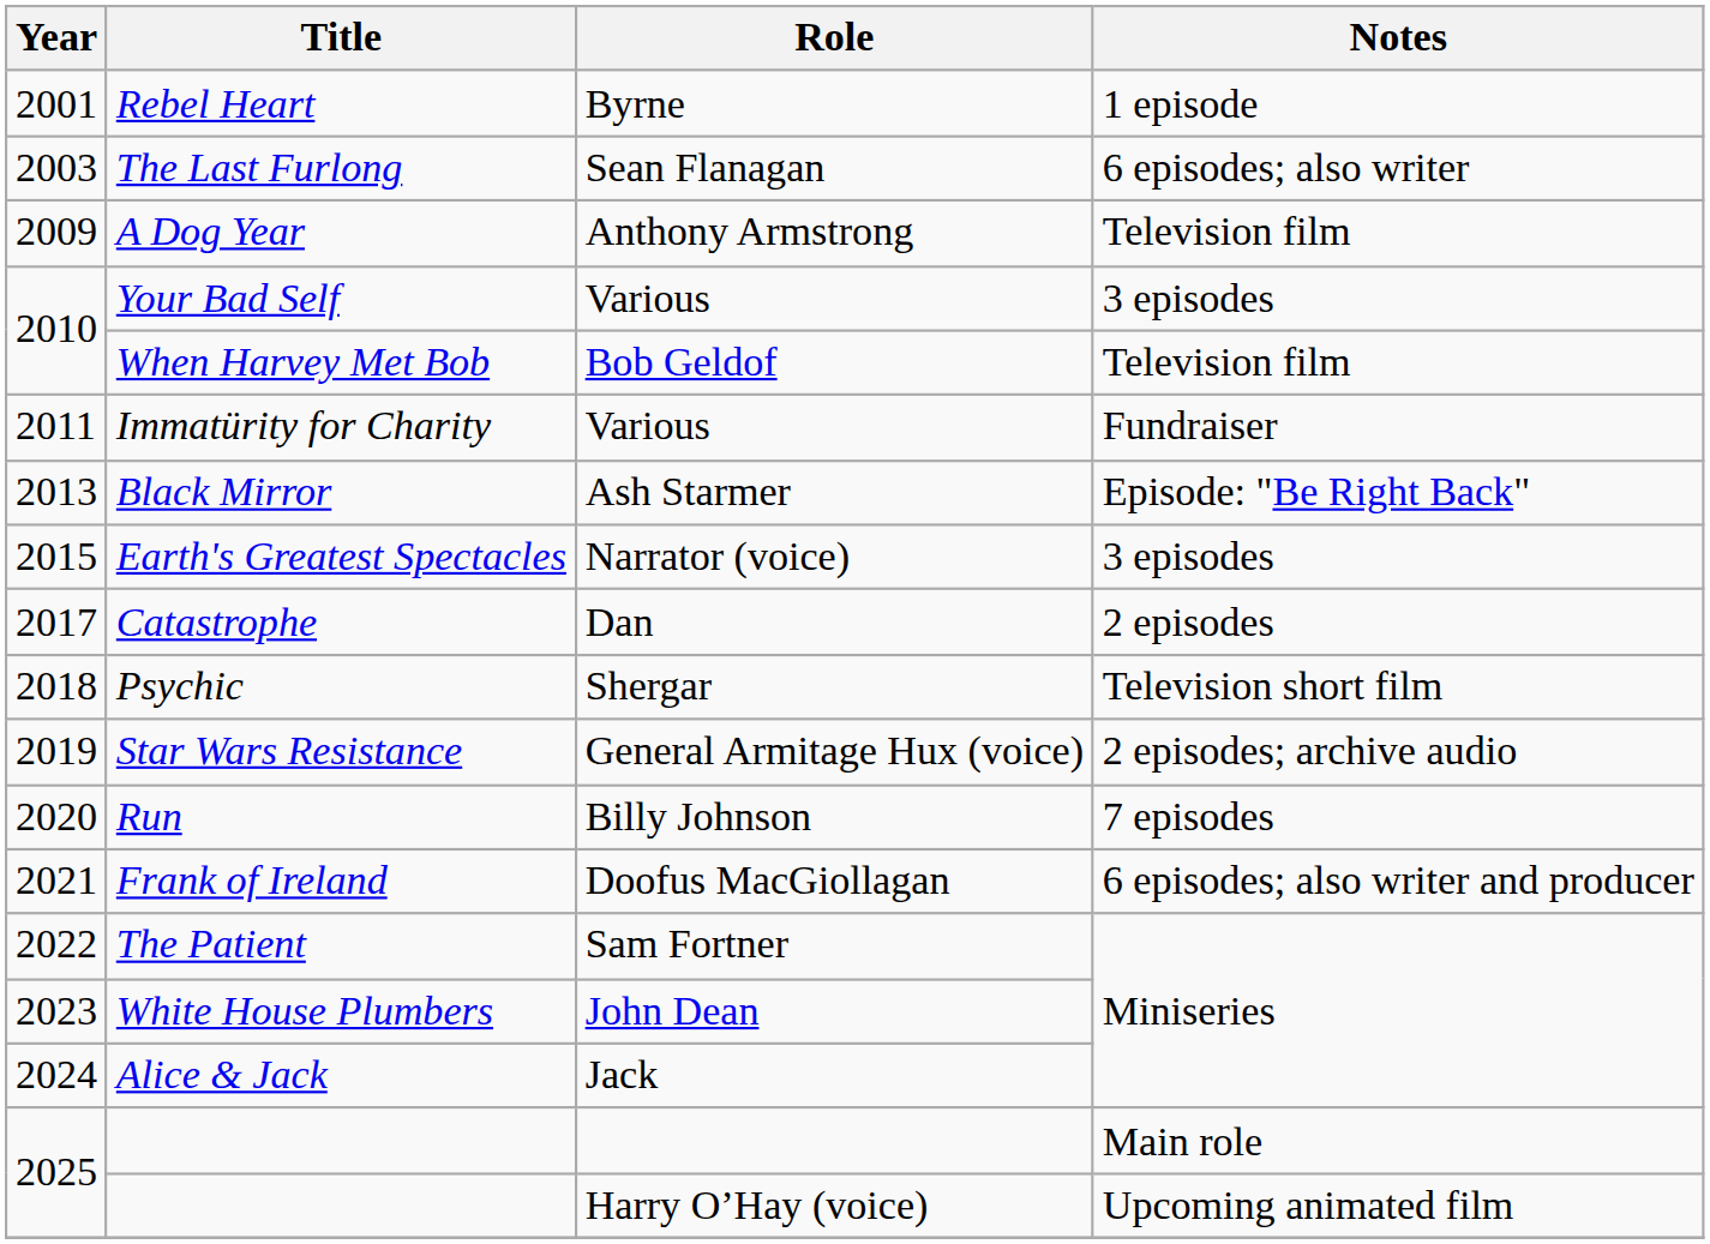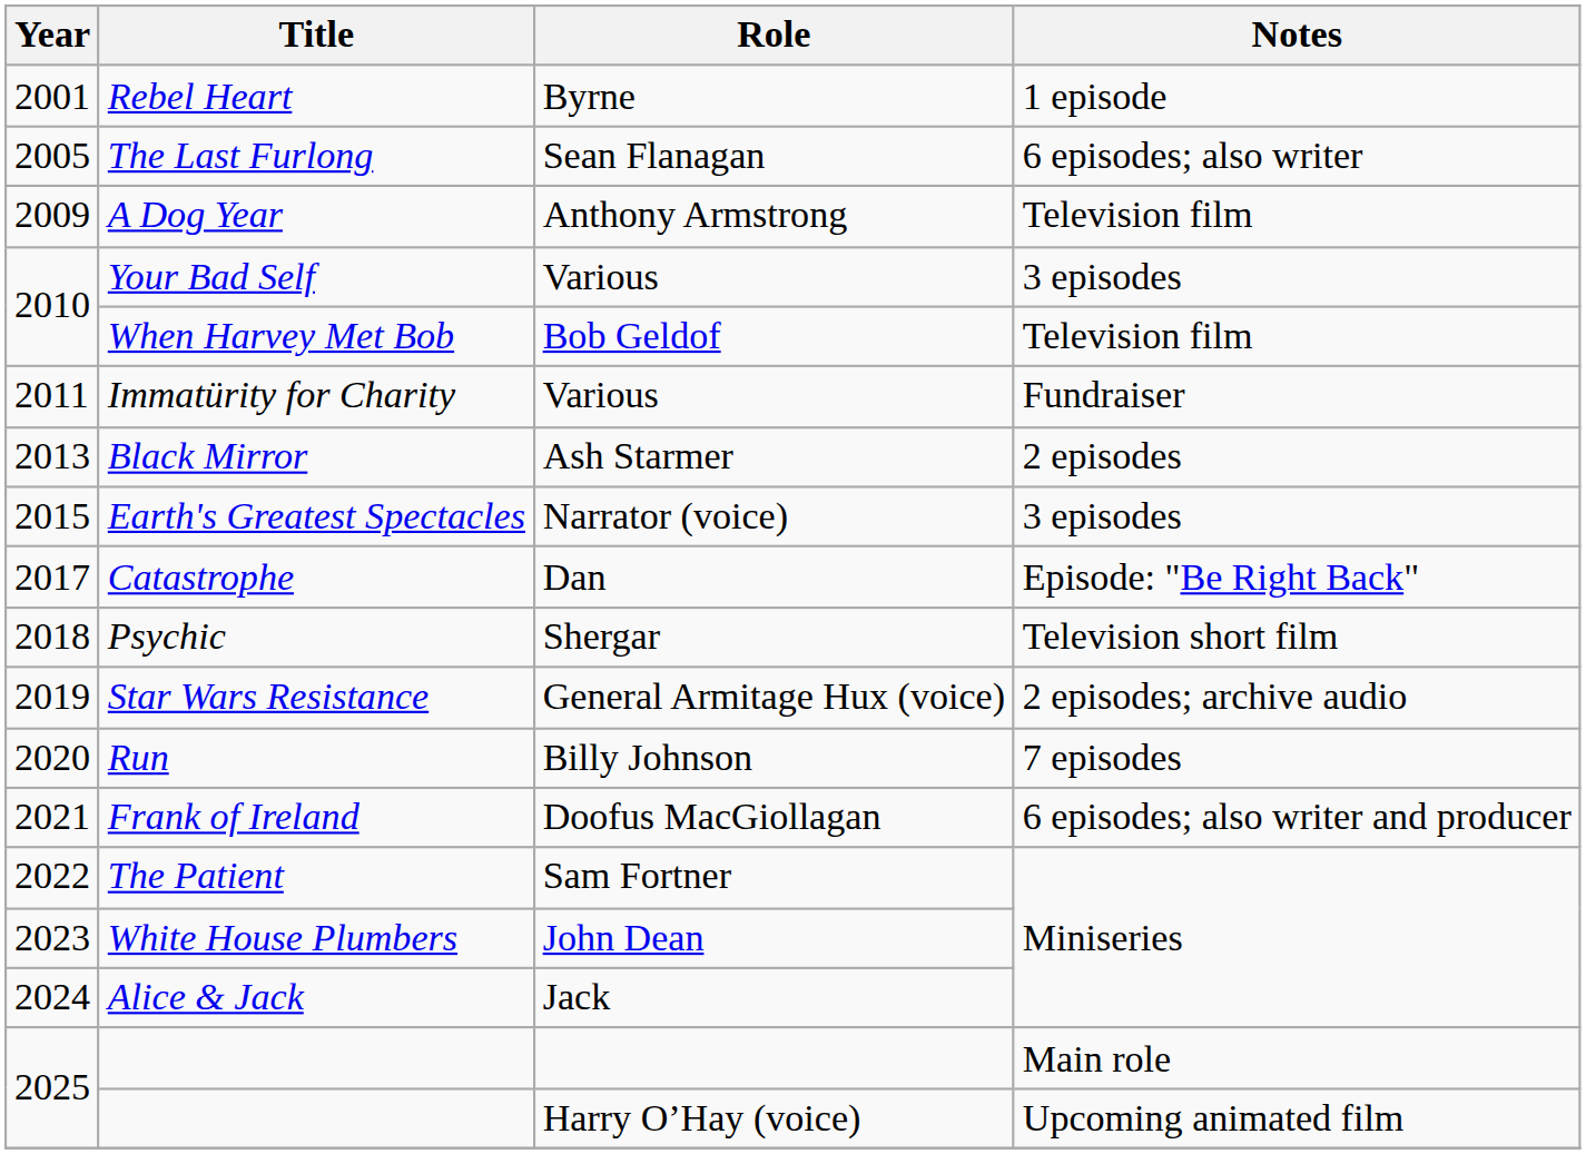The Last Furlong | Year: 2003 -> 2005
Black Mirror | Notes: Episode: "Be Right Back" -> 2 episodes
Catastrophe | Notes: 2 episodes -> Episode: "Be Right Back"
